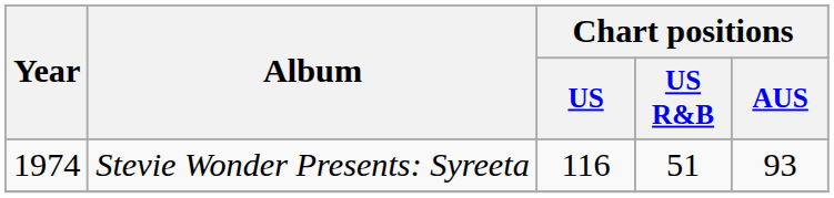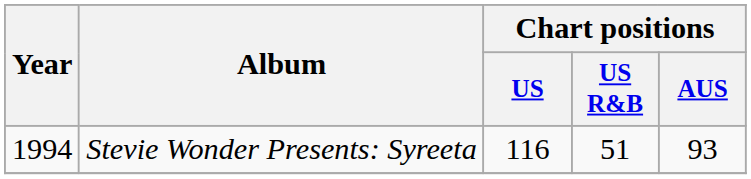Stevie Wonder Presents: Syreeta | Year: 1974 -> 1994
